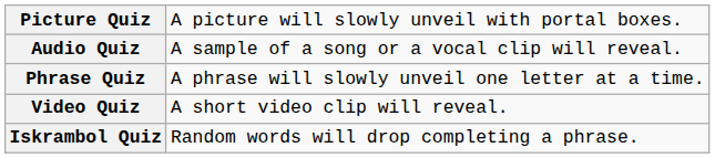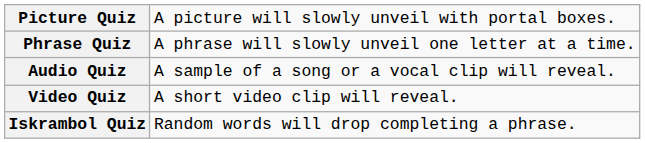rows swapped: Audio Quiz <-> Phrase Quiz
